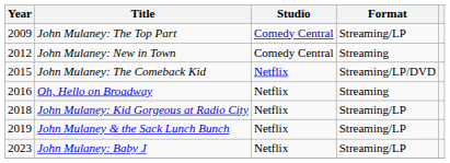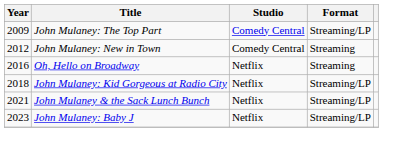- row: 2015 | John Mulaney: The Comeback Kid | Netflix | Streaming/LP/DVD
John Mulaney & the Sack Lunch Bunch | Year: 2019 -> 2021
